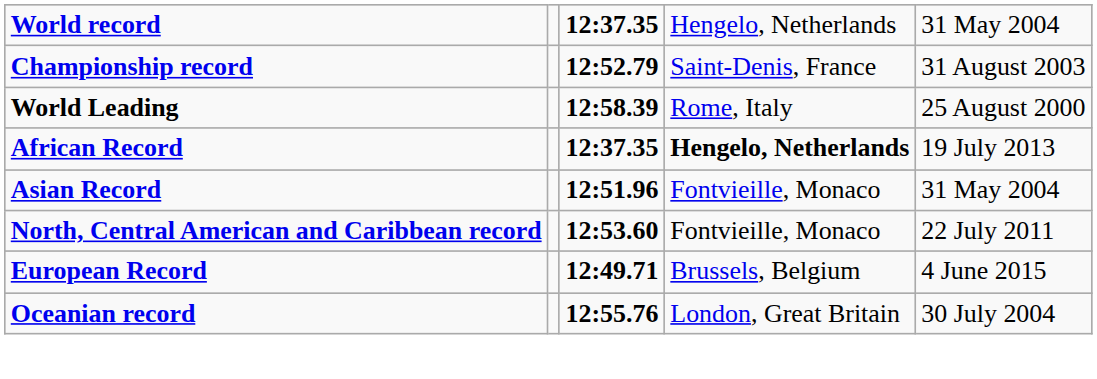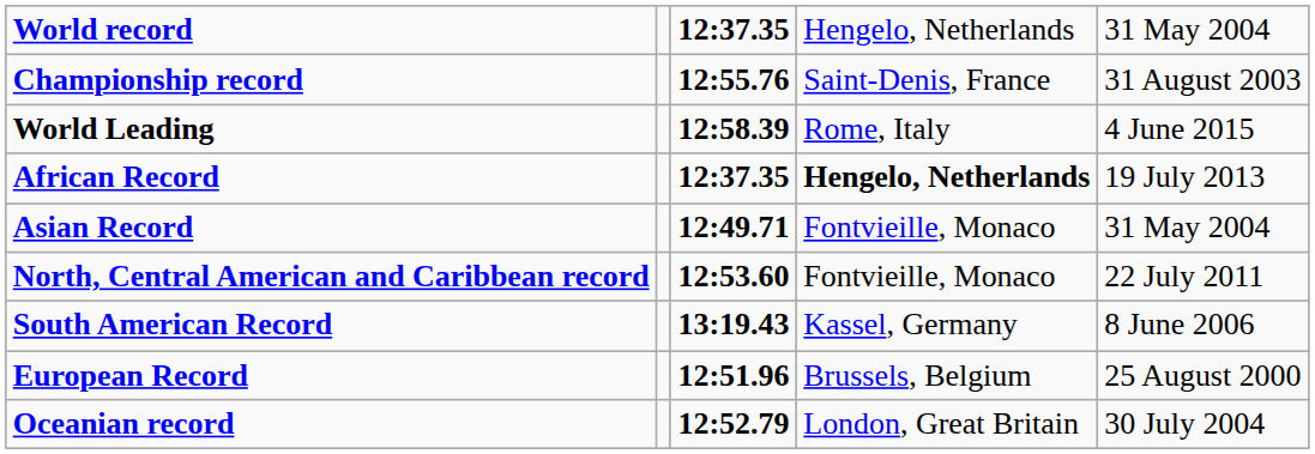Championship record | column 3: 12:52.79 -> 12:55.76
World Leading | column 5: 25 August 2000 -> 4 June 2015
Asian Record | column 3: 12:51.96 -> 12:49.71
+ row: South American Record | 13:19.43 | Kassel, Germany | 8 June 2006
European Record | column 3: 12:49.71 -> 12:51.96
European Record | column 5: 4 June 2015 -> 25 August 2000
Oceanian record | column 3: 12:55.76 -> 12:52.79
